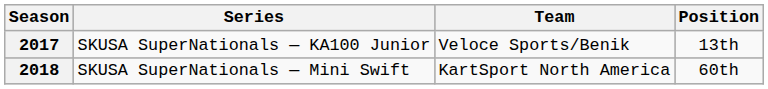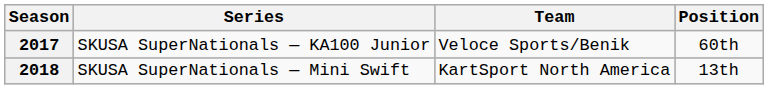2017 | Position: 13th -> 60th
2018 | Position: 60th -> 13th
